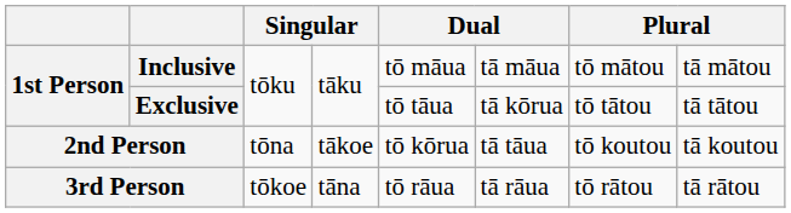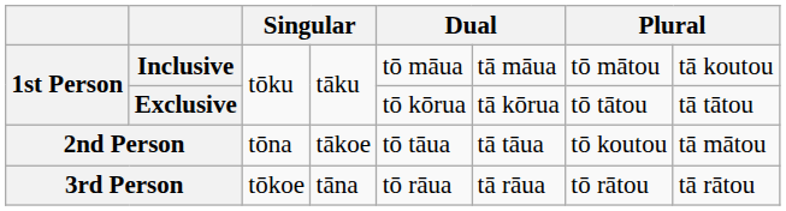Inclusive | column 8: tā mātou -> tā koutou
Exclusive | column 5: tō tāua -> tō kōrua
2nd Person | column 5: tō kōrua -> tō tāua
2nd Person | column 8: tā koutou -> tā mātou
